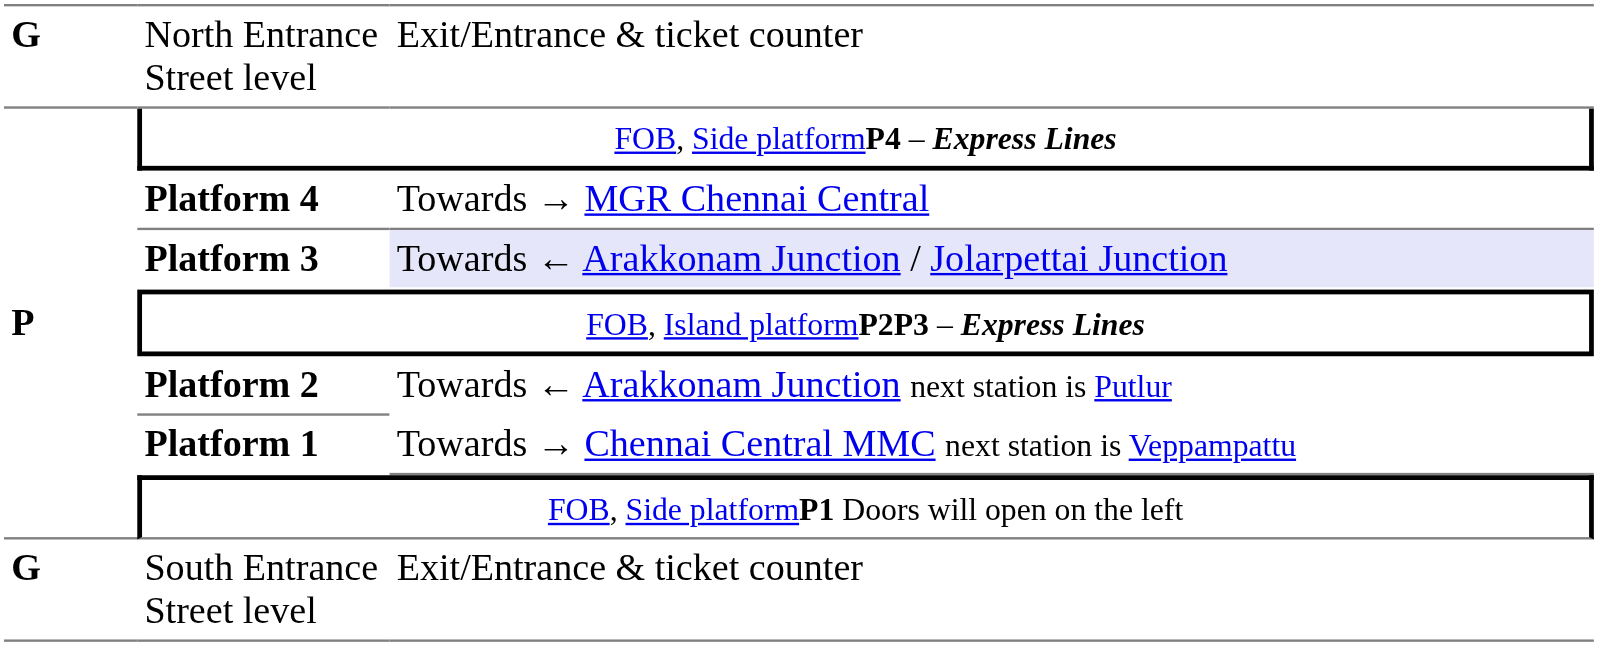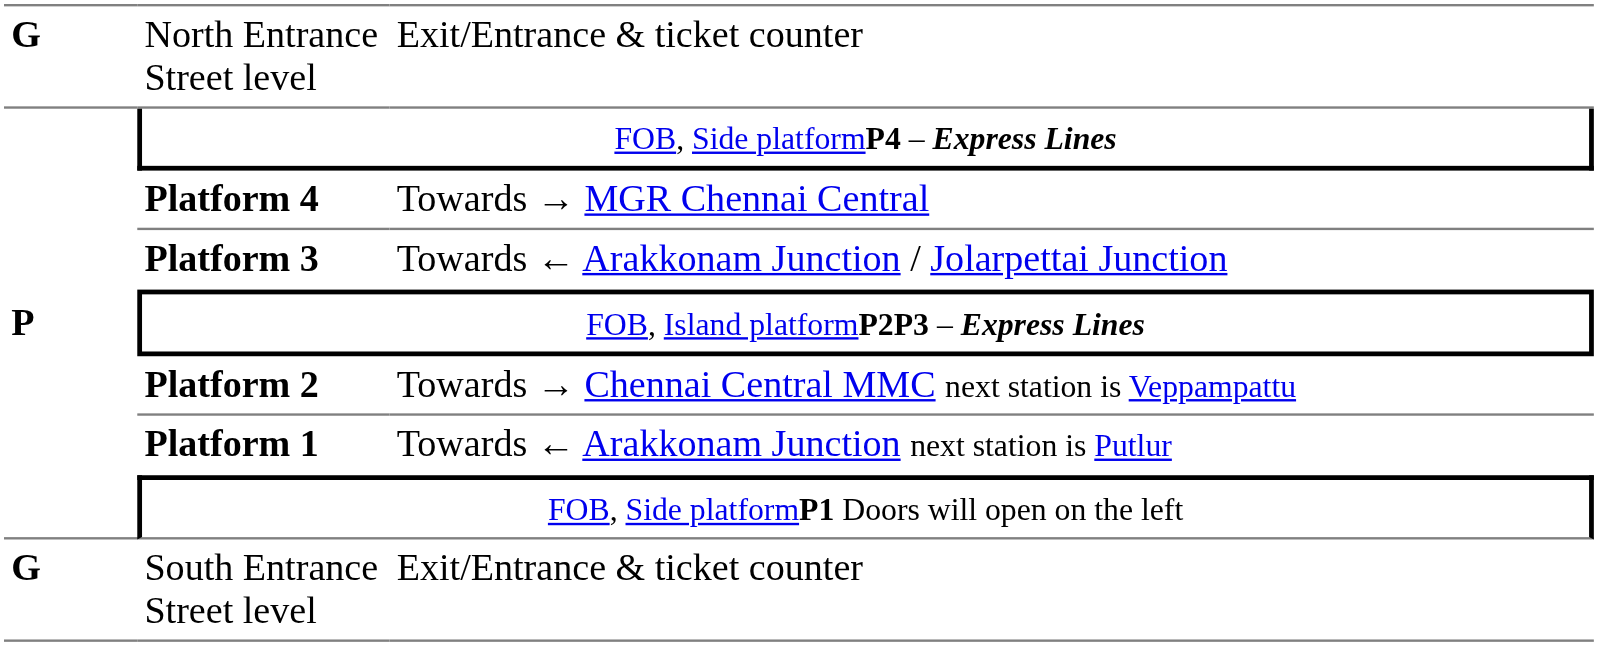Platform 3 | column 3: lavender background -> no background
Platform 2 | column 3: Towards ← Arakkonam Junction next station is Putlur -> Towards → Chennai Central MMC next station is Veppampattu
Platform 1 | column 3: Towards → Chennai Central MMC next station is Veppampattu -> Towards ← Arakkonam Junction next station is Putlur
